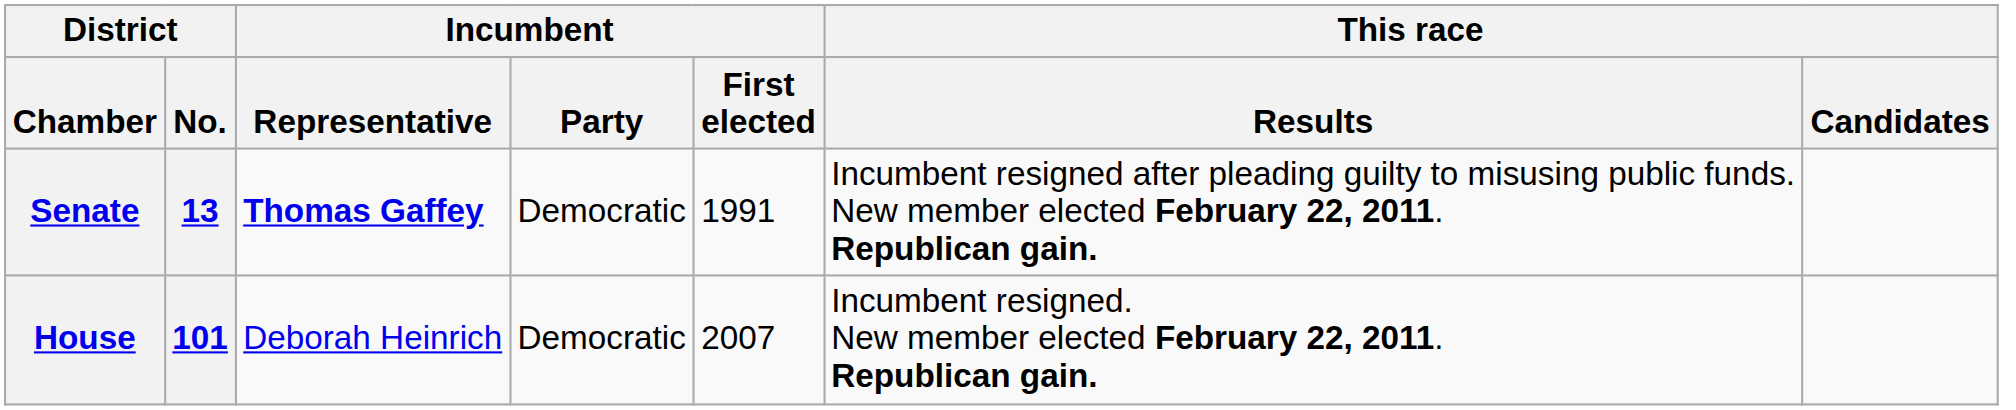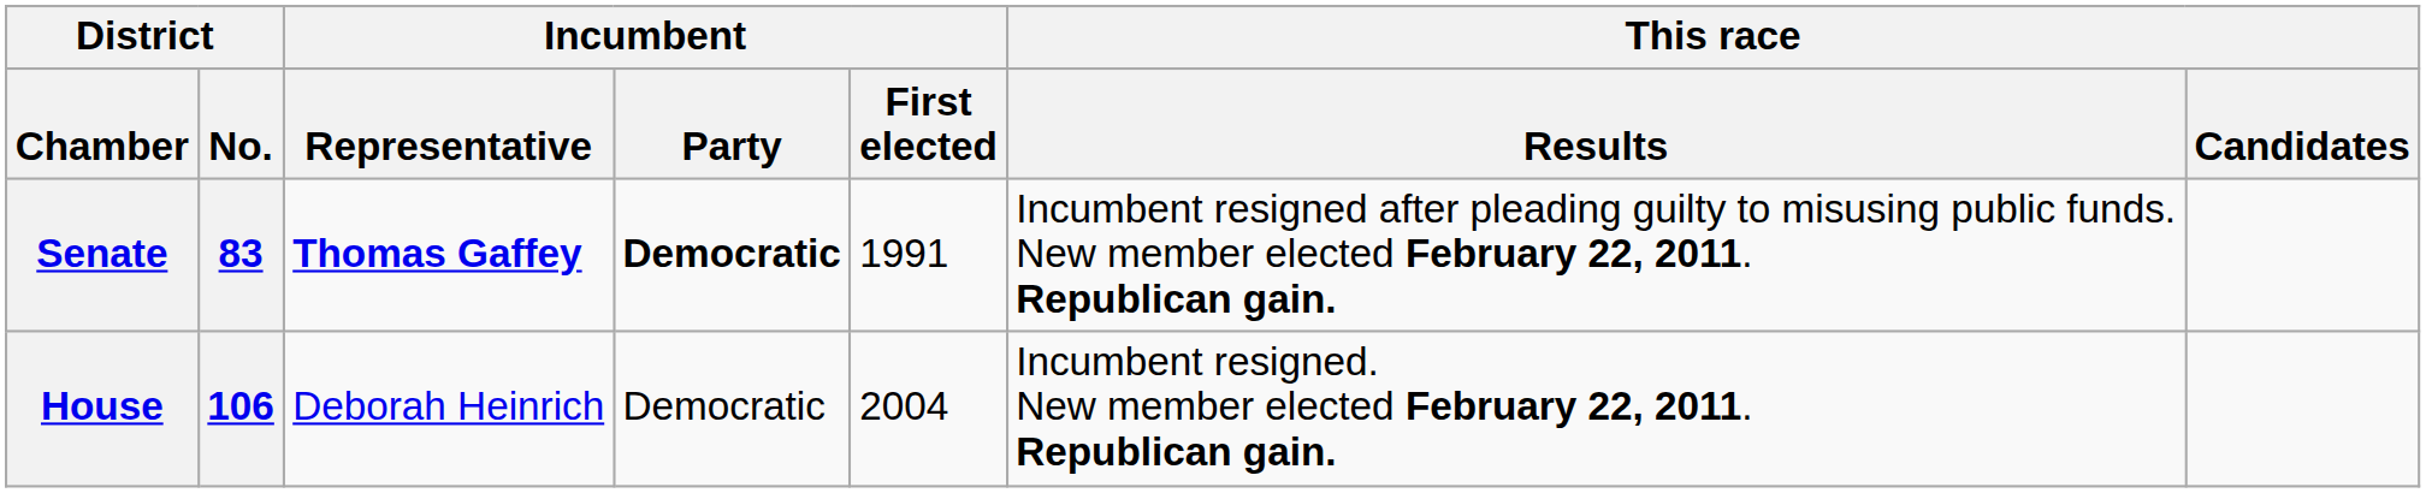Senate | District / No.: 13 -> 83
Senate | Incumbent / Party: normal -> bold
House | District / No.: 101 -> 106
House | Incumbent / First elected: 2007 -> 2004
